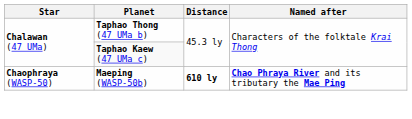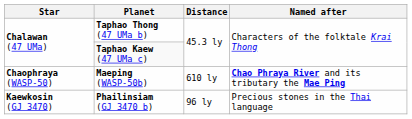Maeping (WASP-50b) | Distance: bold -> normal
+ row: Kaewkosin (GJ 3470) | Phailinsiam (GJ 3470 b) | 96 ly | Precious stones in the Thai language
